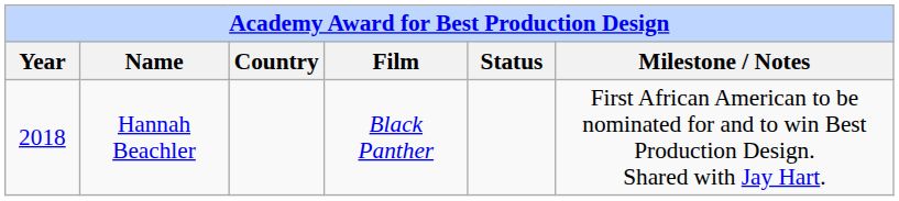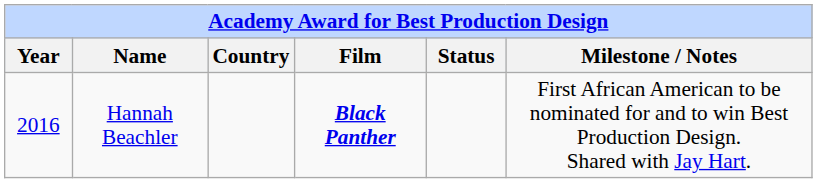Hannah Beachler | Year: 2018 -> 2016
Hannah Beachler | Film: normal -> bold
